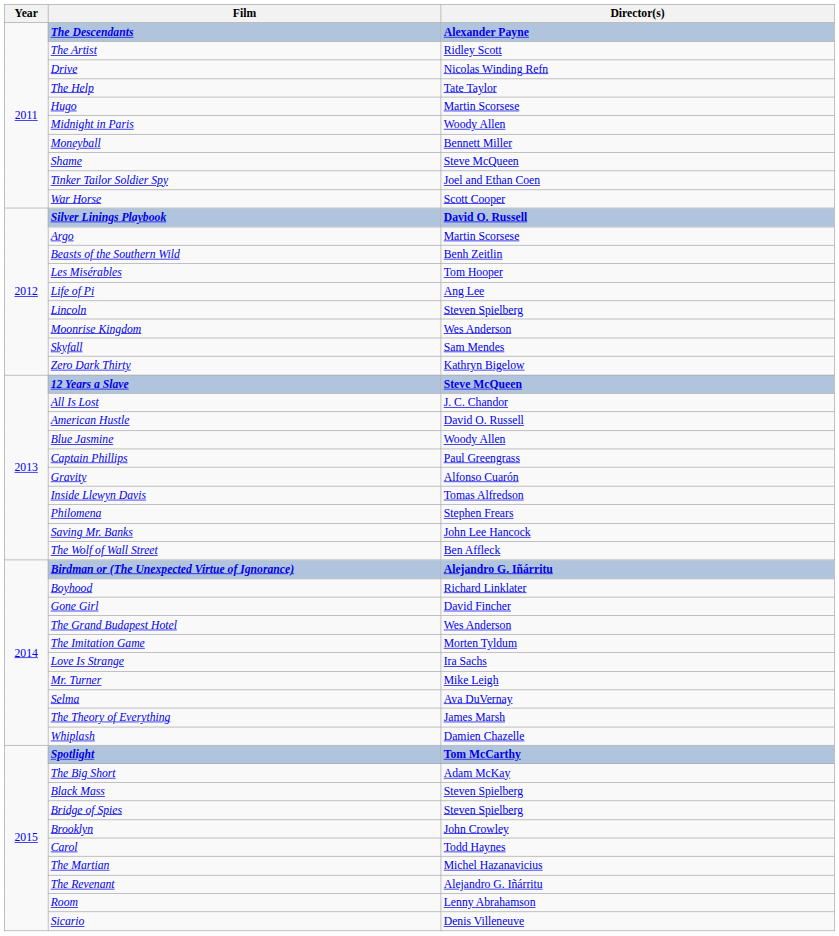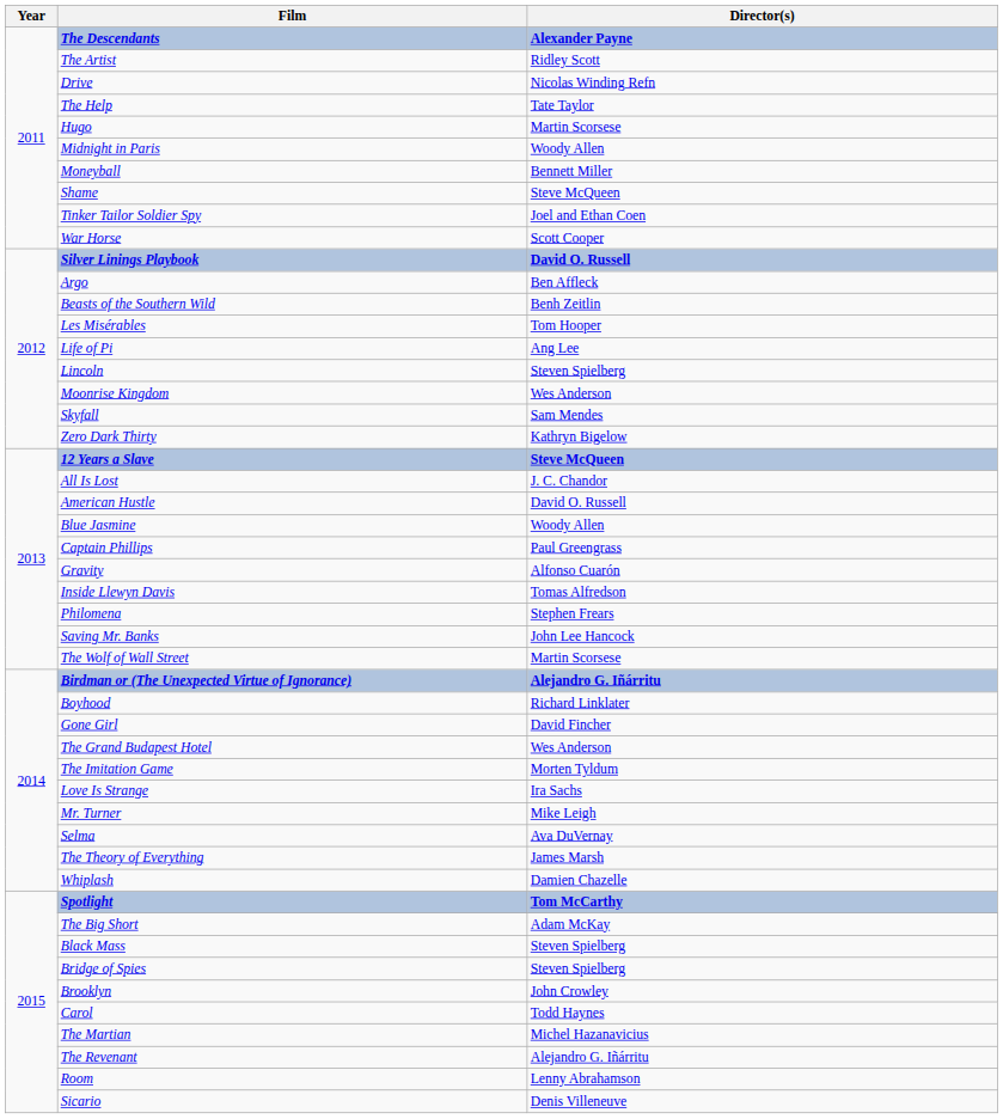Argo | Director(s): Martin Scorsese -> Ben Affleck
The Wolf of Wall Street | Director(s): Ben Affleck -> Martin Scorsese
